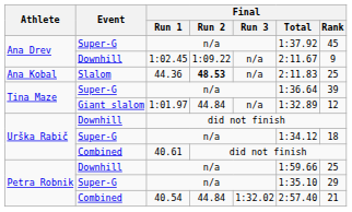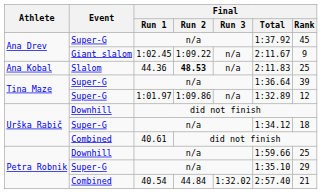1:02.45 | Event: Downhill -> Giant slalom
1:01.97 | Event: Giant slalom -> Super-G
1:01.97 | Final / Run 2: 44.84 -> 1:09.86
